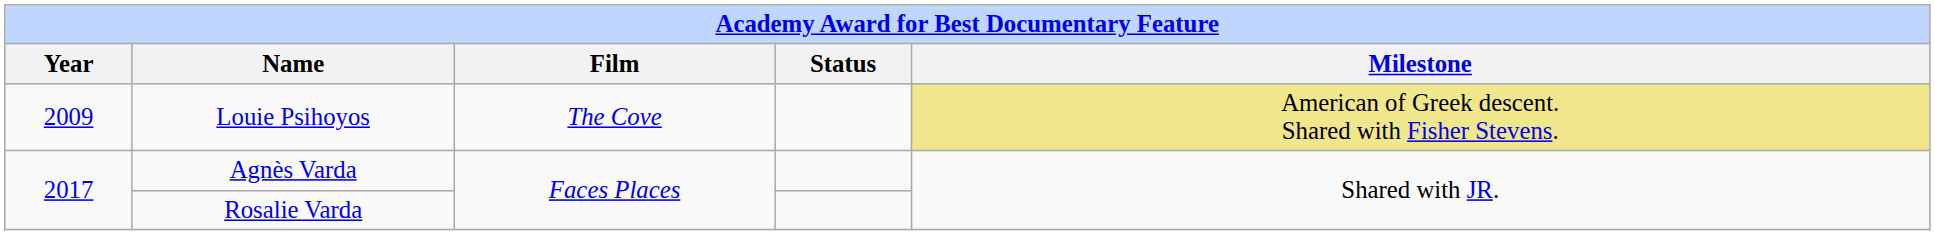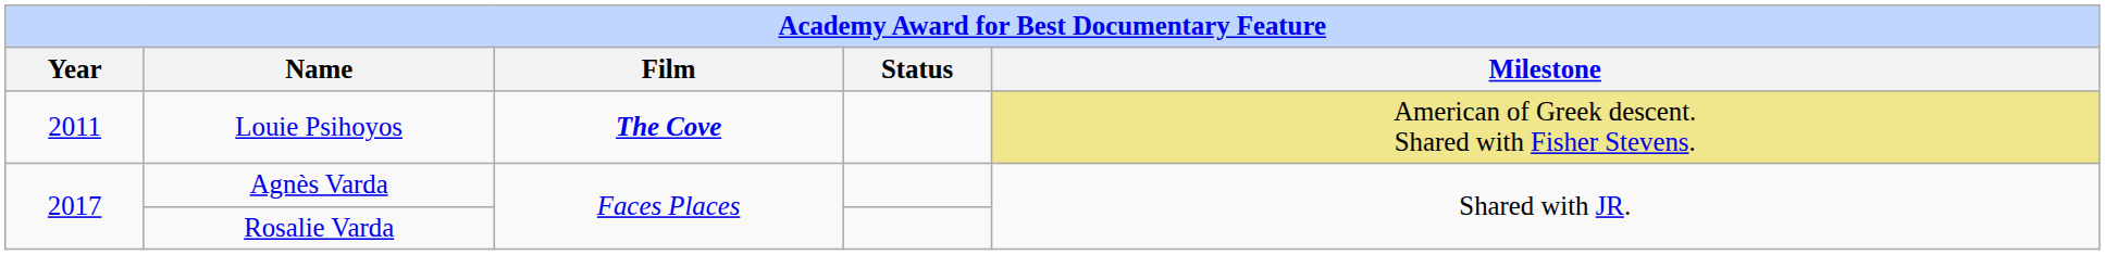Louie Psihoyos | Year: 2009 -> 2011
Louie Psihoyos | Film: normal -> bold
